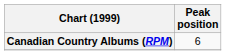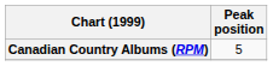Canadian Country Albums (RPM) | Peak position: 6 -> 5
